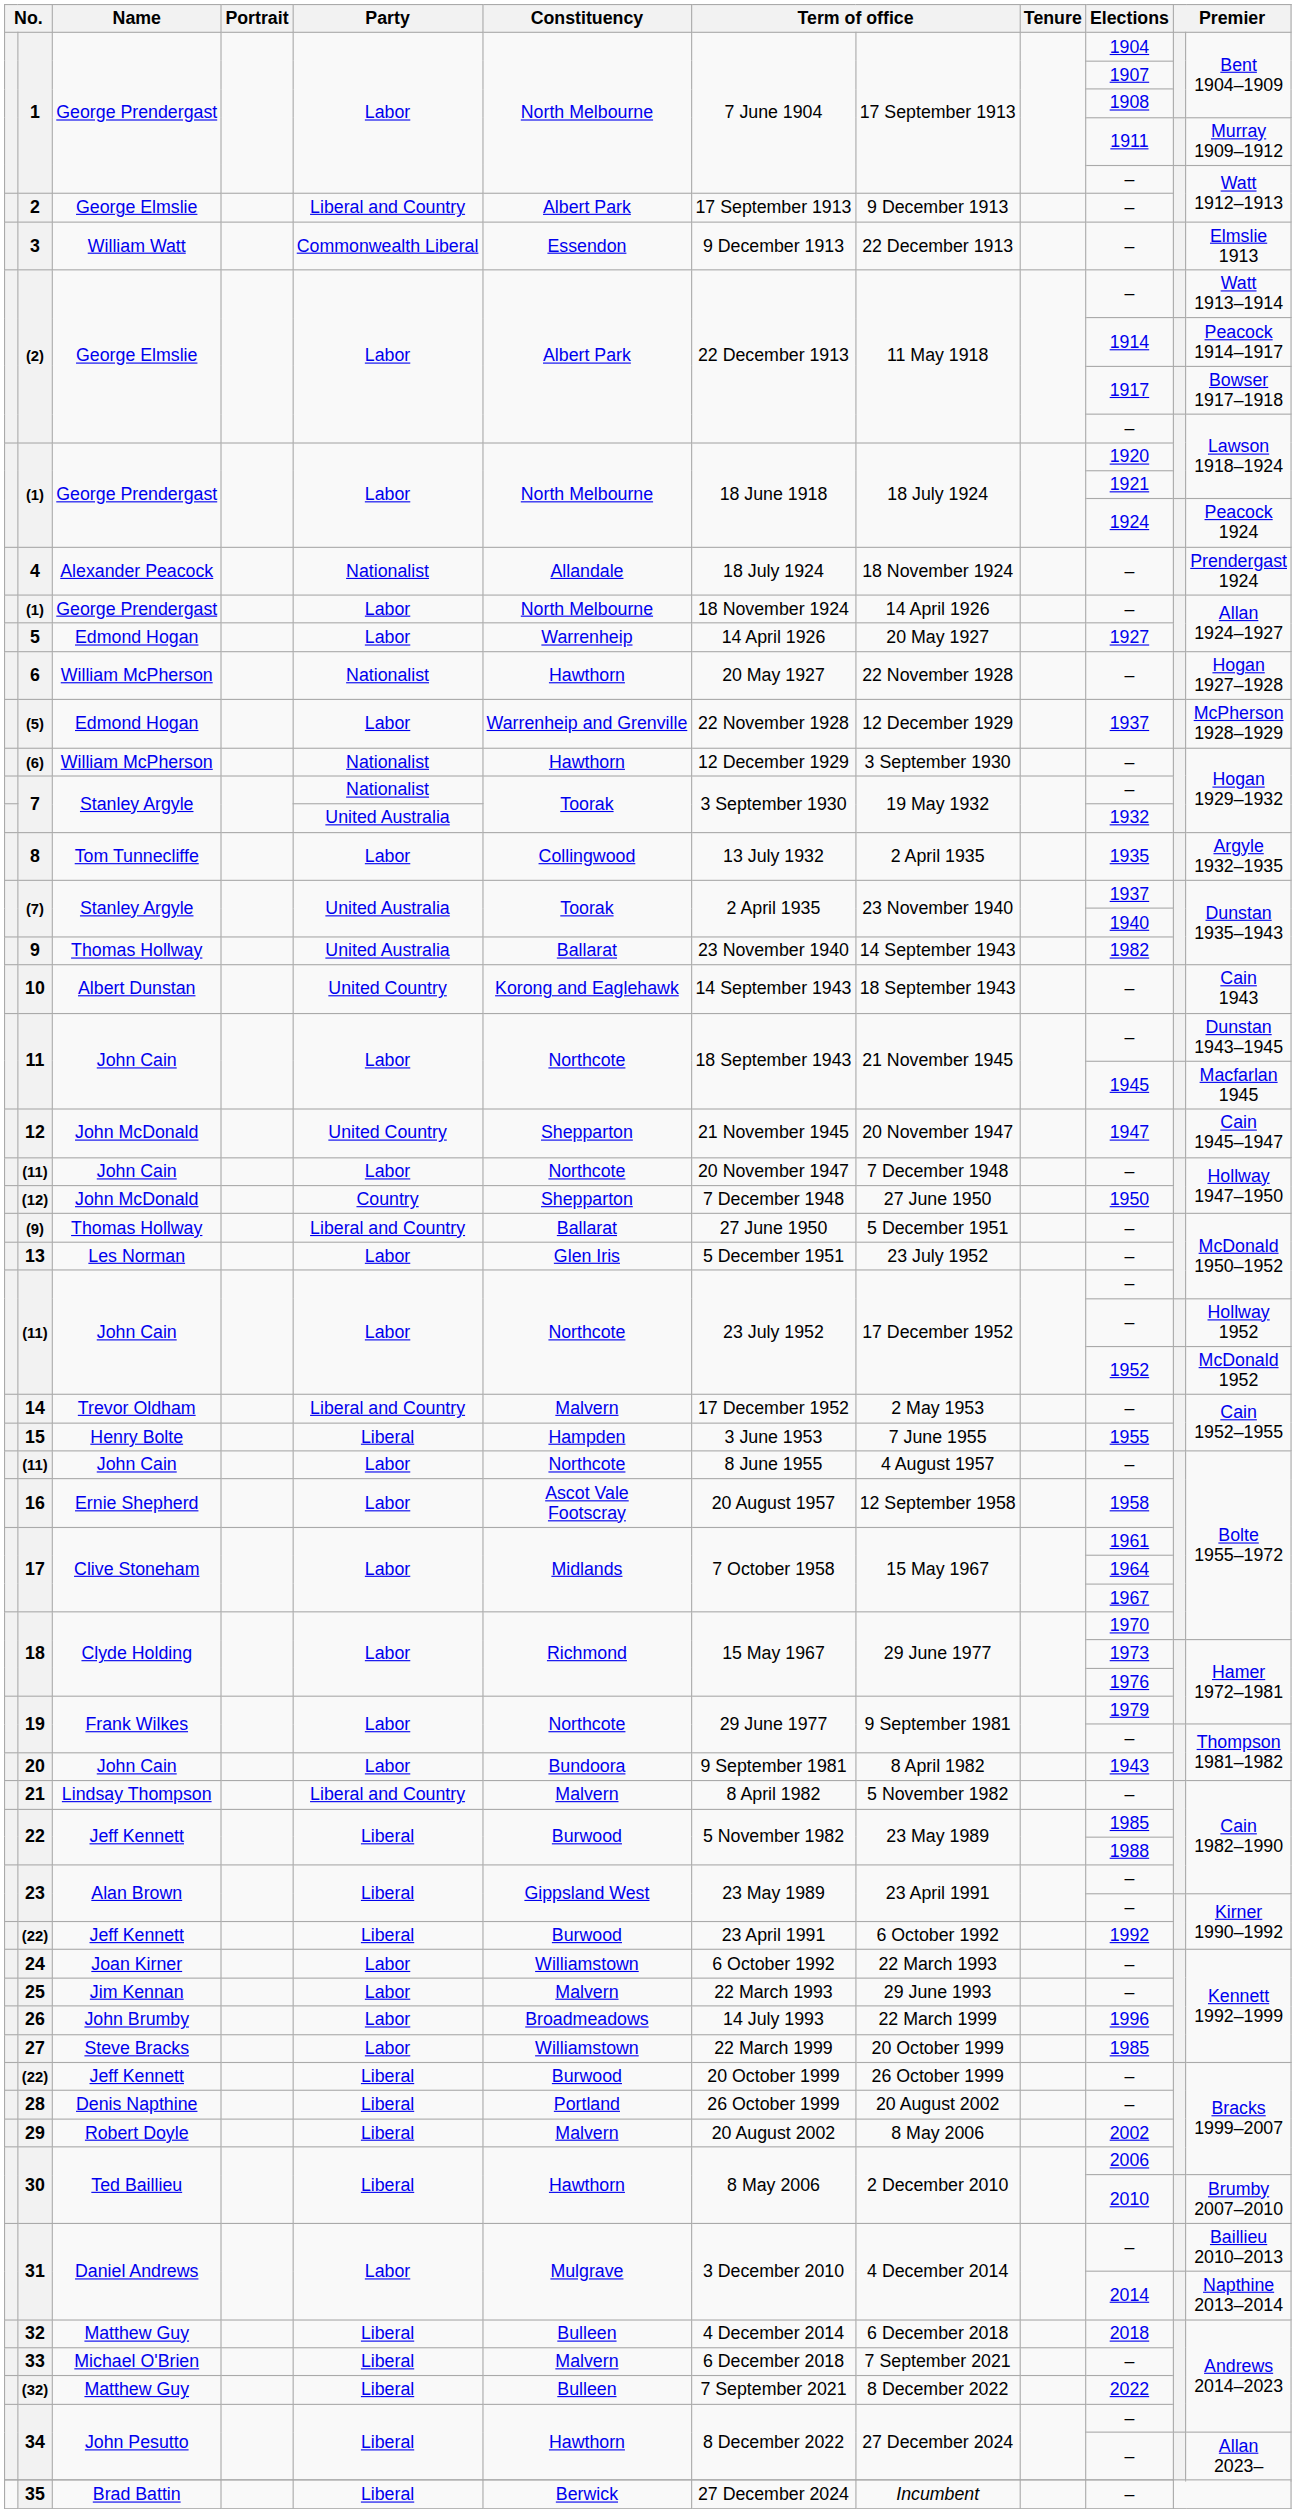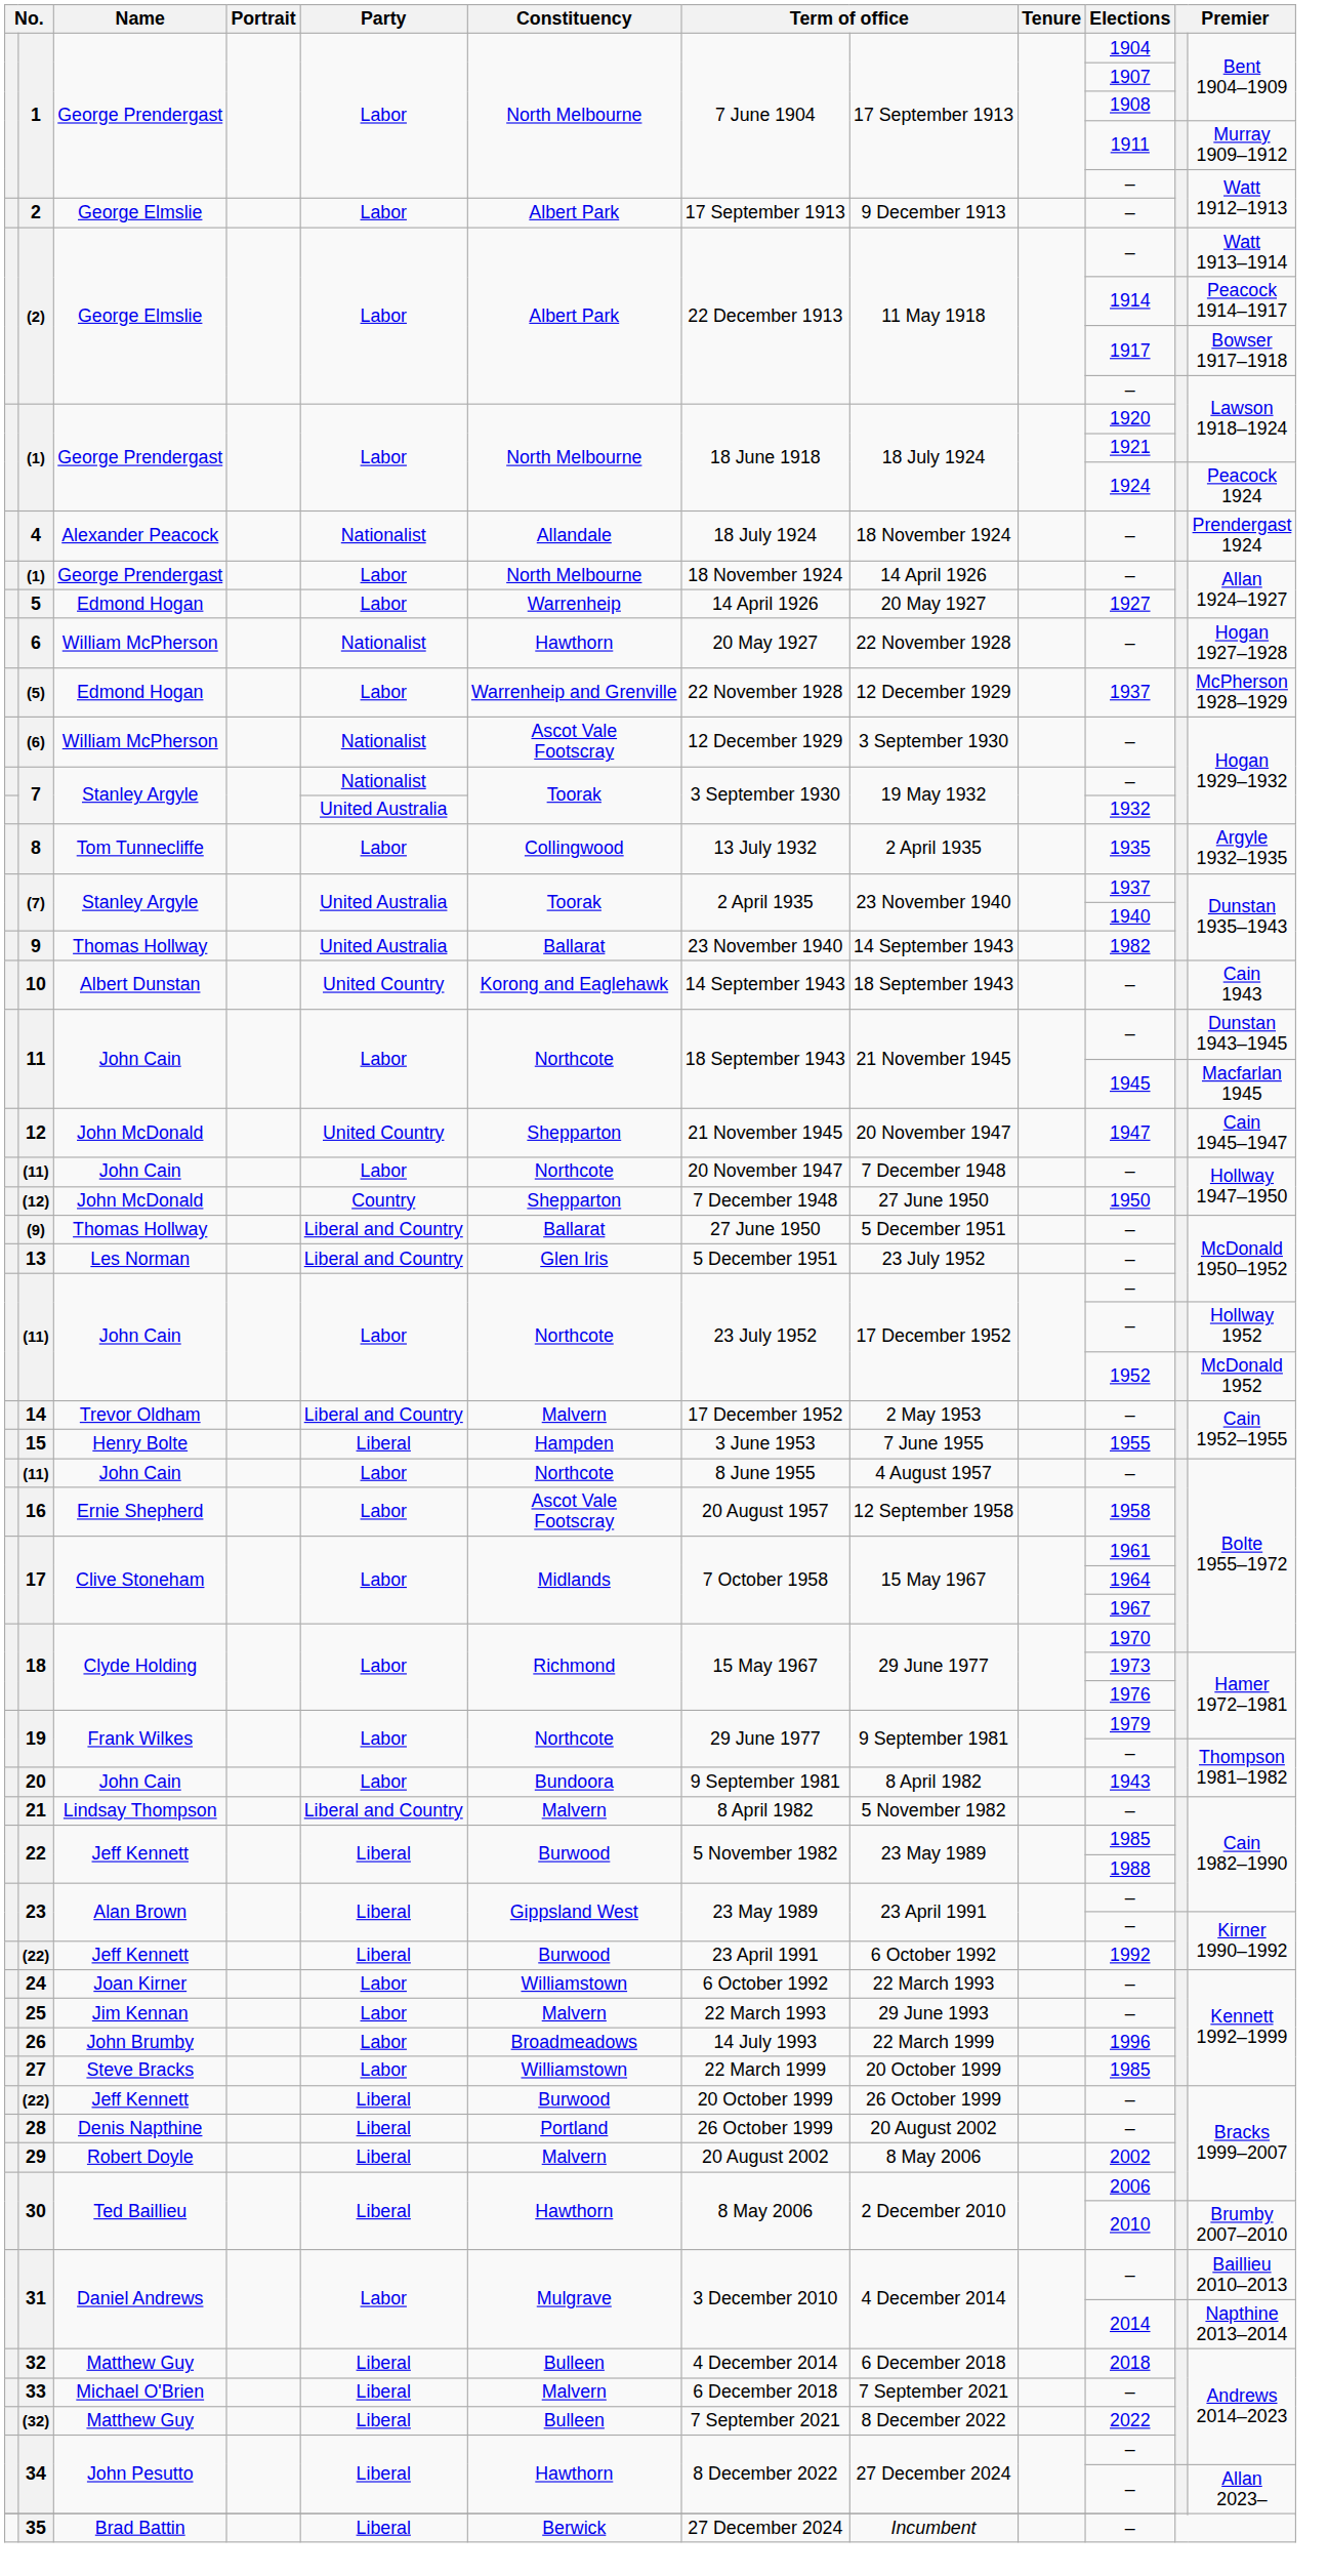2 | Party: Liberal and Country -> Labor
- row: 3 | William Watt | Commonwealth Liberal | Essendon | 9 December 1913 | 22 December 1913 | – | Elmslie 1913
(6) | Constituency: Hawthorn -> Ascot Vale Footscray
13 | Party: Labor -> Liberal and Country
